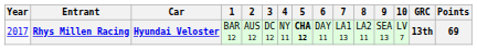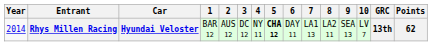Rhys Millen Racing | Year: 2017 -> 2014
Rhys Millen Racing | Points: 69 -> 62
